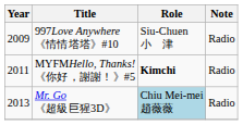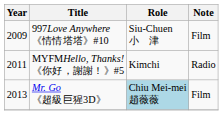997Love Anywhere 《情情塔塔》#10 | Note: Radio -> Film
MYFMHello, Thanks! 《你好，謝謝！》#5 | Role: bold -> normal
Mr. Go 《超級巨猩3D》 | Note: Radio -> Film
